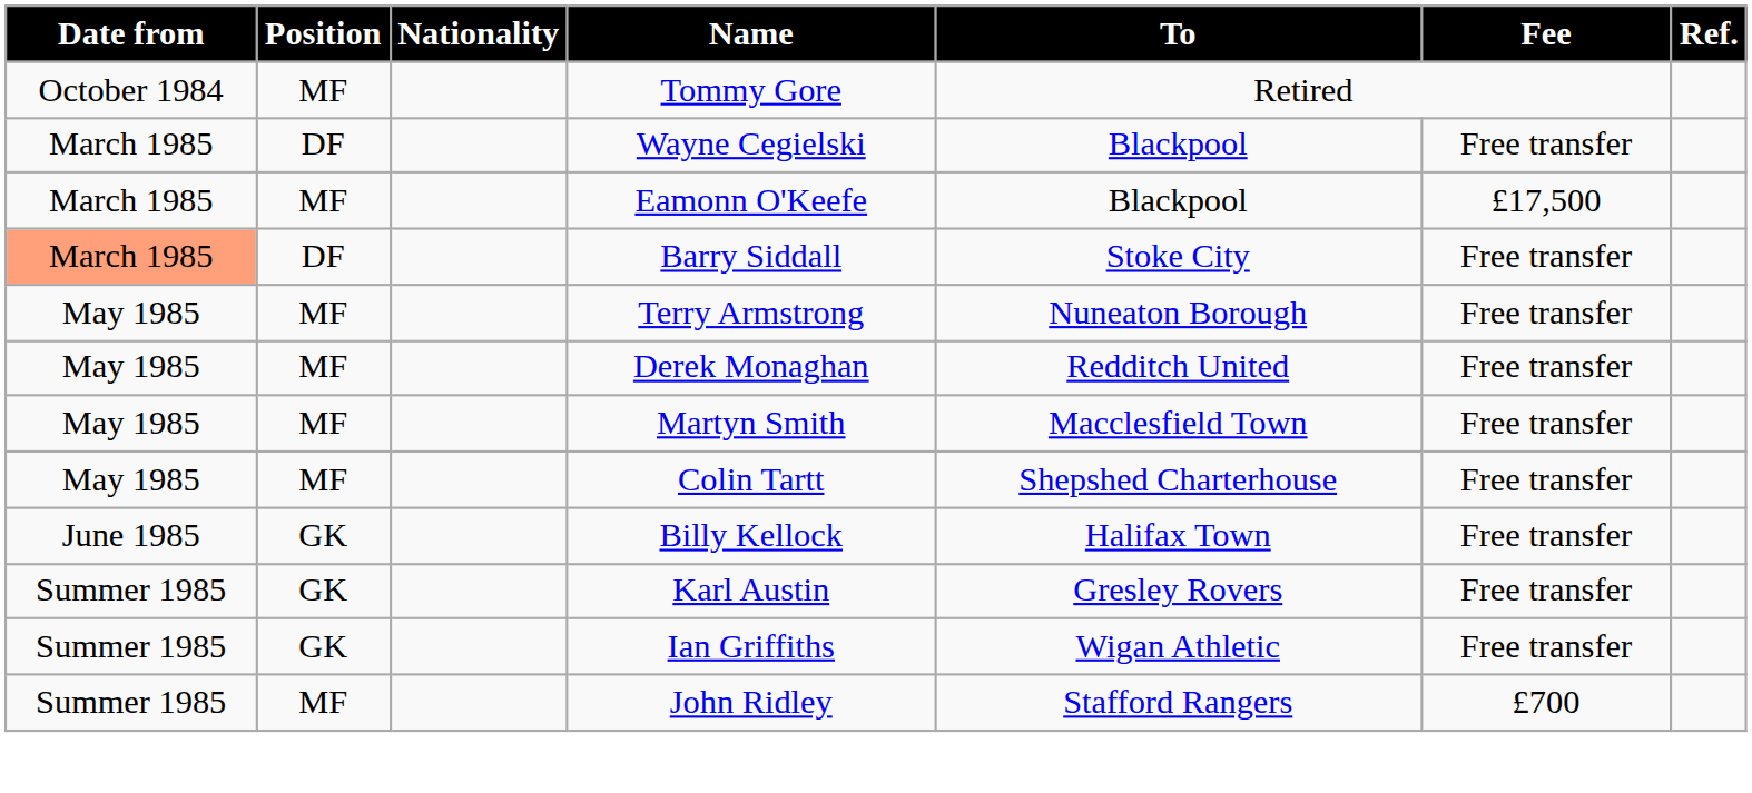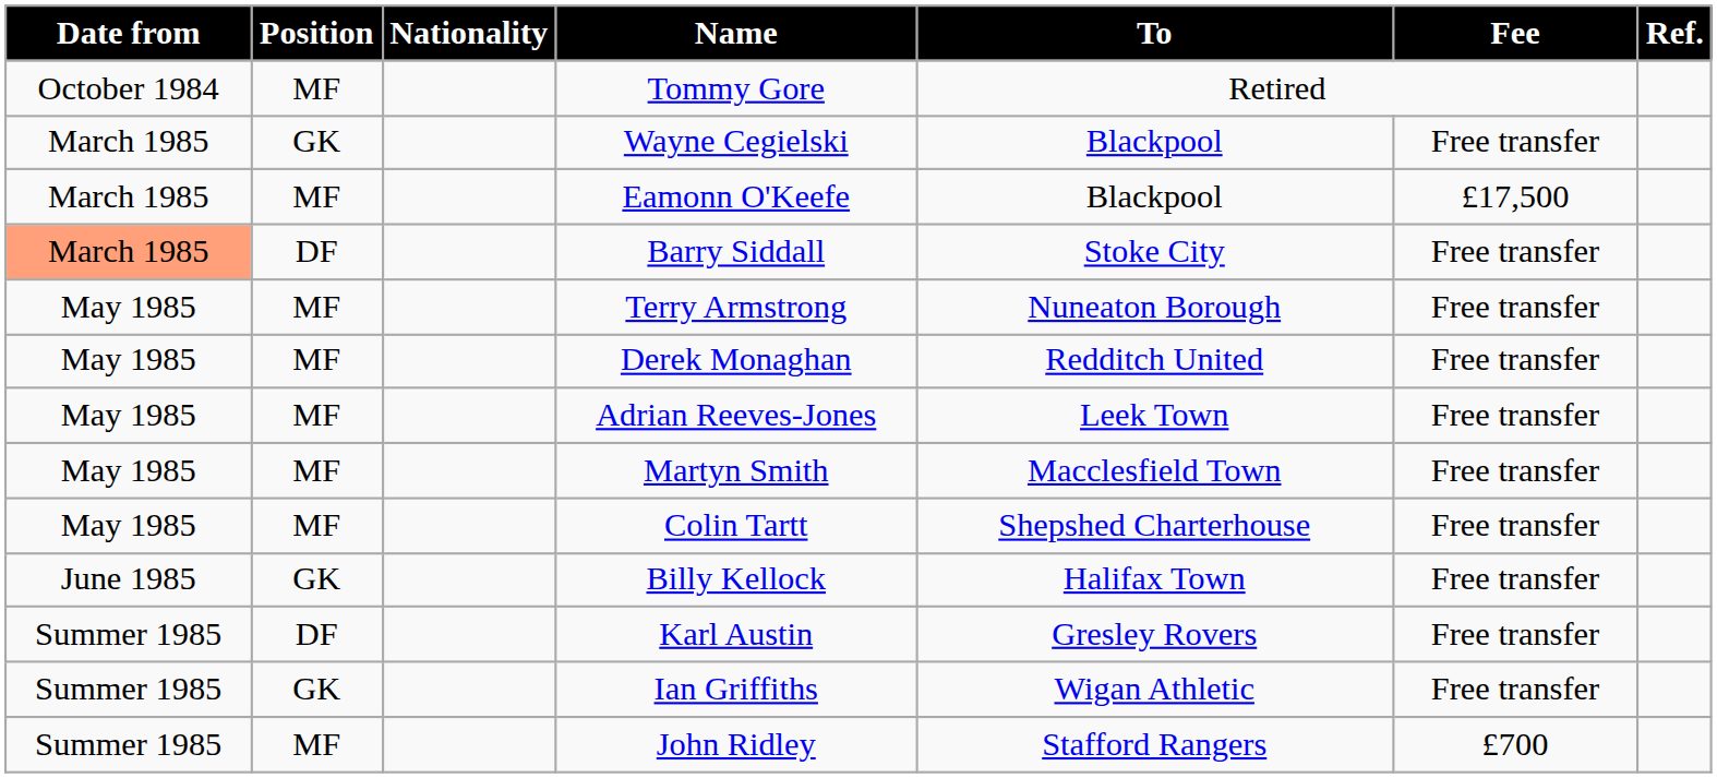Wayne Cegielski | Position: DF -> GK
+ row: May 1985 | MF | Adrian Reeves-Jones | Leek Town | Free transfer
Karl Austin | Position: GK -> DF
